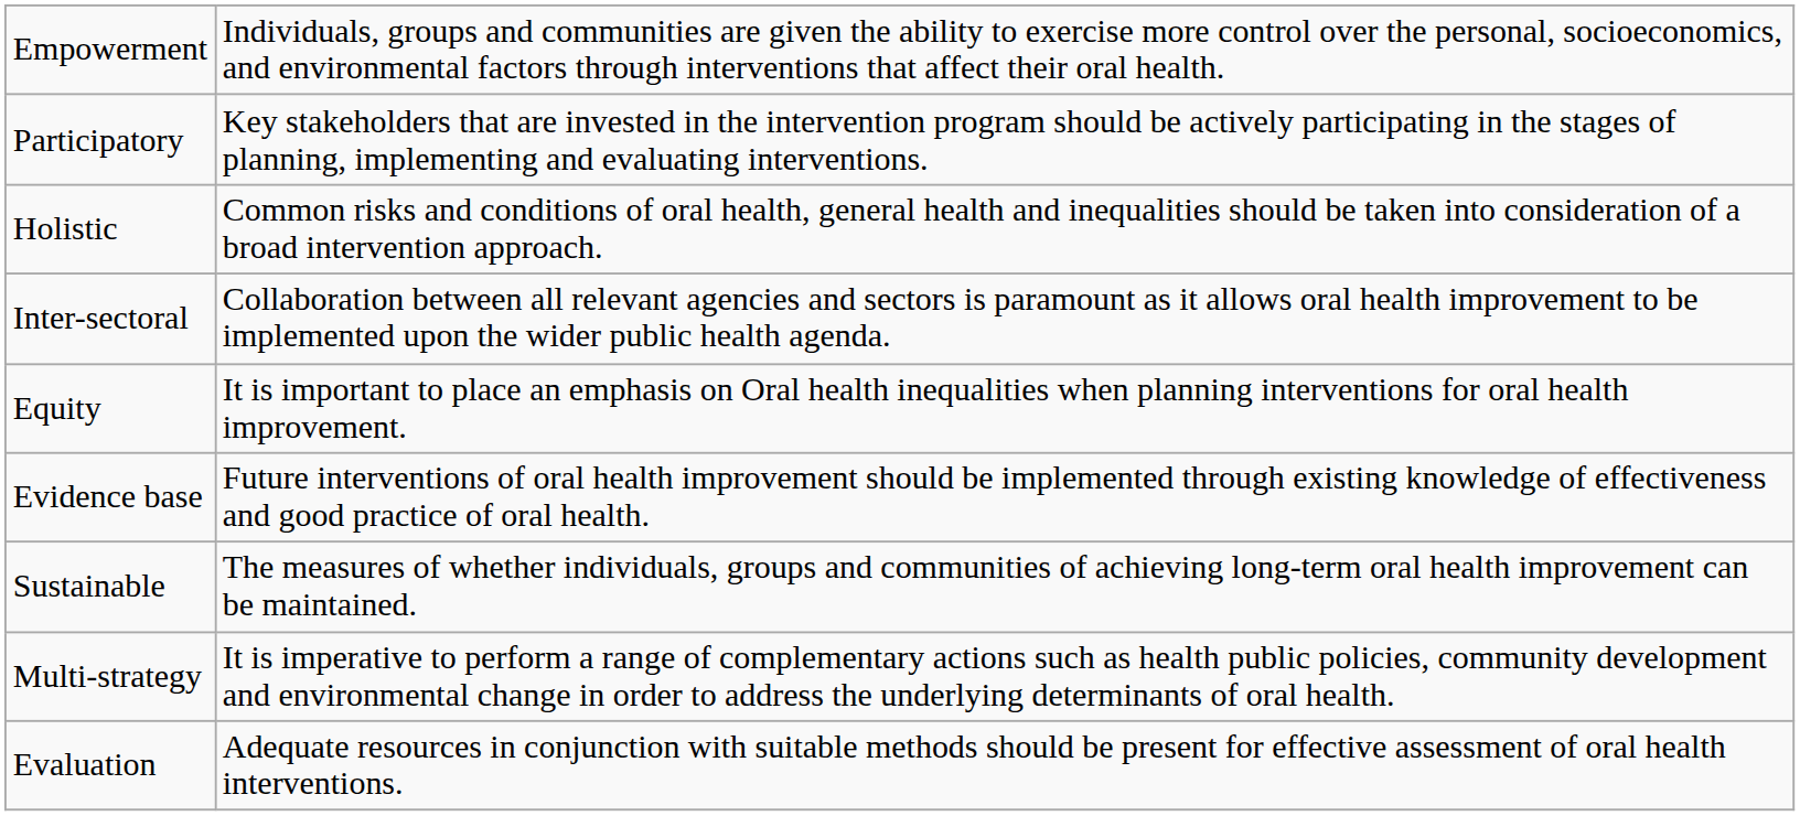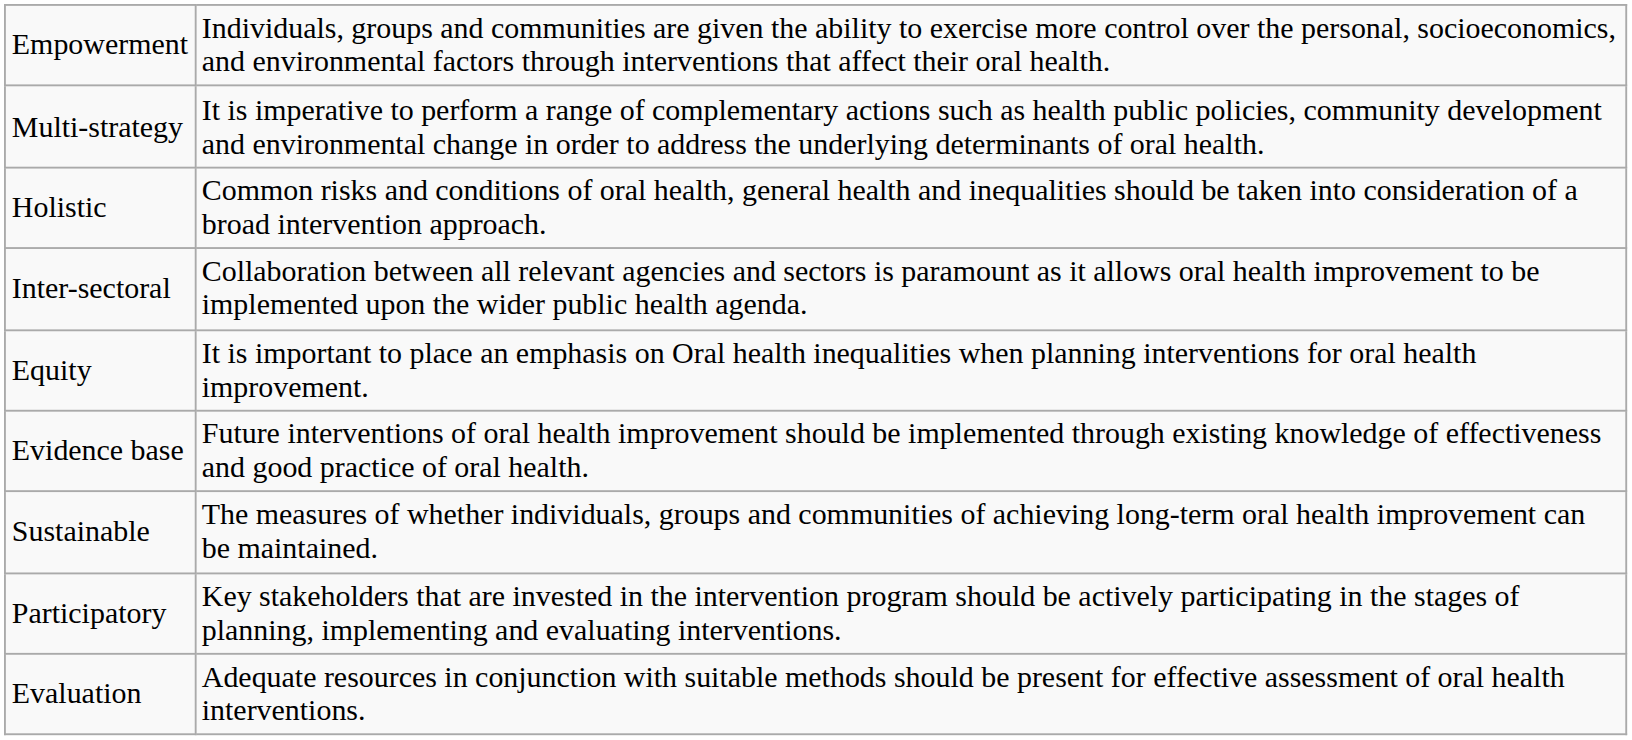rows swapped: Participatory <-> Multi-strategy
